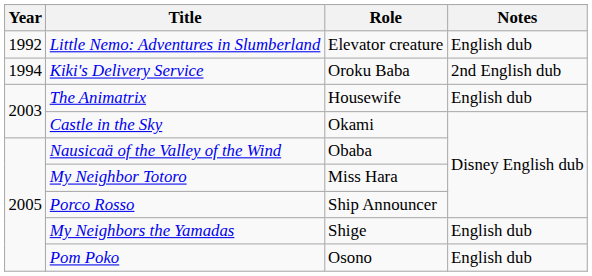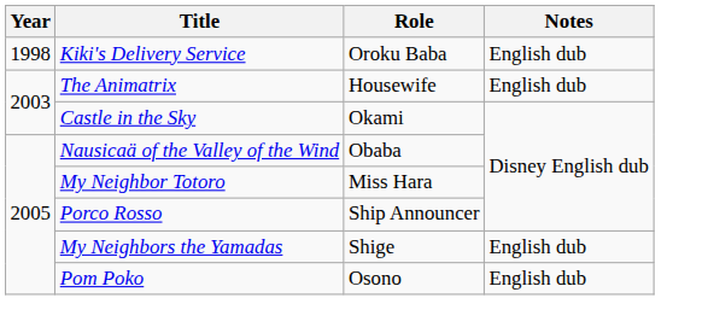- row: 1992 | Little Nemo: Adventures in Slumberland | Elevator creature | English dub
Kiki's Delivery Service | Year: 1994 -> 1998
Kiki's Delivery Service | Notes: 2nd English dub -> English dub
